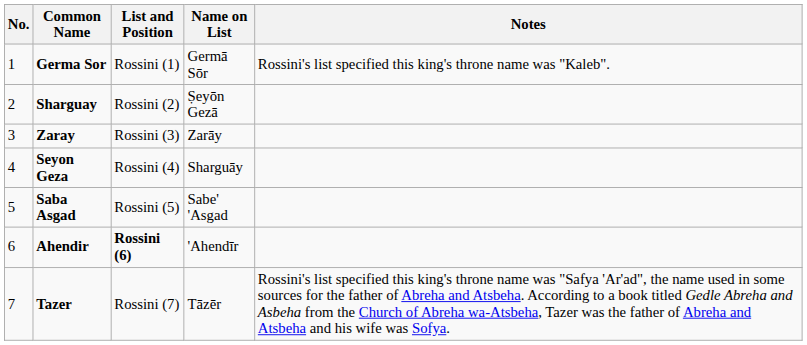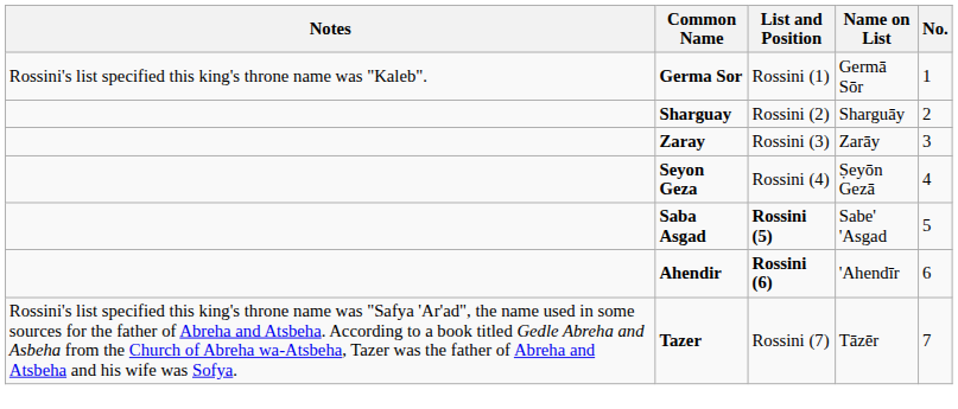columns swapped: No. <-> Notes
Sharguay | Name on List: Ṣeyōn Gezā -> Sharguāy
Seyon Geza | Name on List: Sharguāy -> Ṣeyōn Gezā
Saba Asgad | List and Position: normal -> bold
